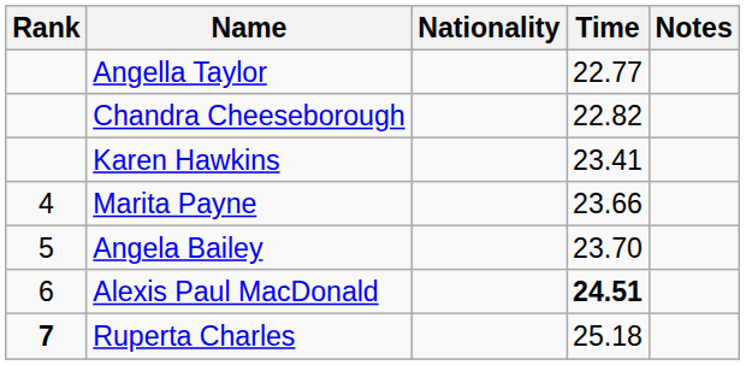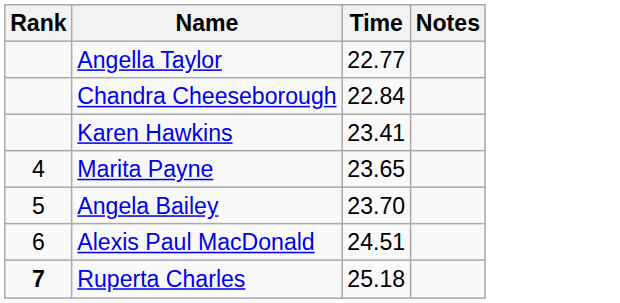- column: Nationality
Chandra Cheeseborough | Time: 22.82 -> 22.84
Marita Payne | Time: 23.66 -> 23.65
Alexis Paul MacDonald | Time: bold -> normal
